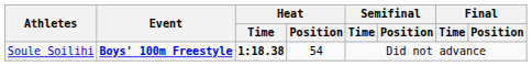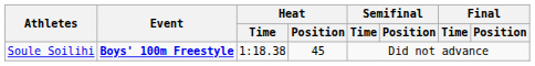Soule Soilihi | Heat / Time: bold -> normal
Soule Soilihi | Heat / Position: 54 -> 45
